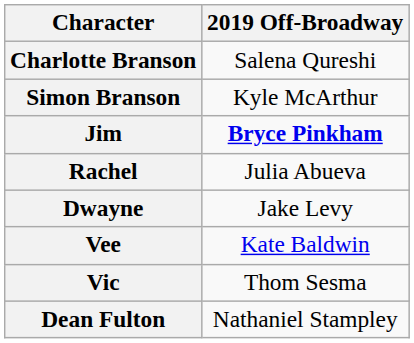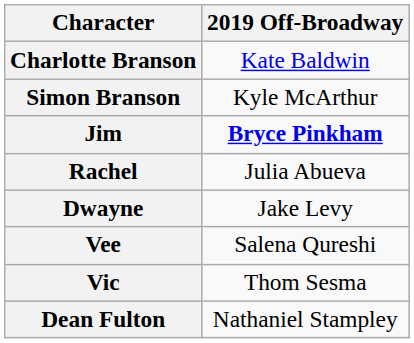Charlotte Branson | 2019 Off-Broadway: Salena Qureshi -> Kate Baldwin
Vee | 2019 Off-Broadway: Kate Baldwin -> Salena Qureshi
